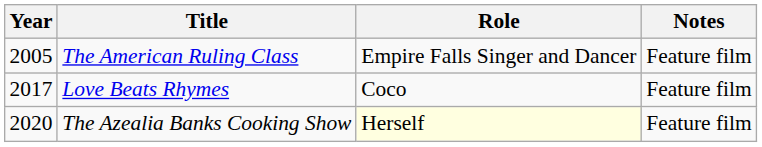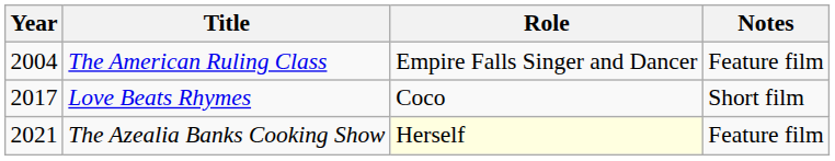The American Ruling Class | Year: 2005 -> 2004
Love Beats Rhymes | Notes: Feature film -> Short film
The Azealia Banks Cooking Show | Year: 2020 -> 2021
